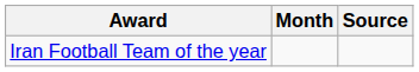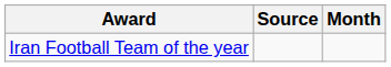columns swapped: Month <-> Source
